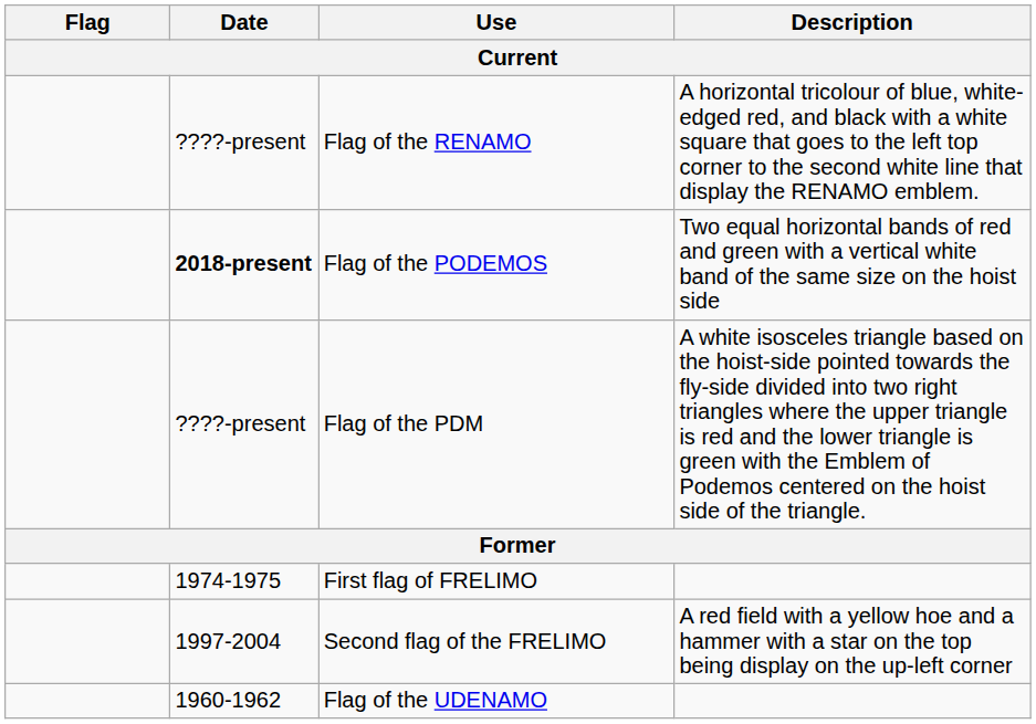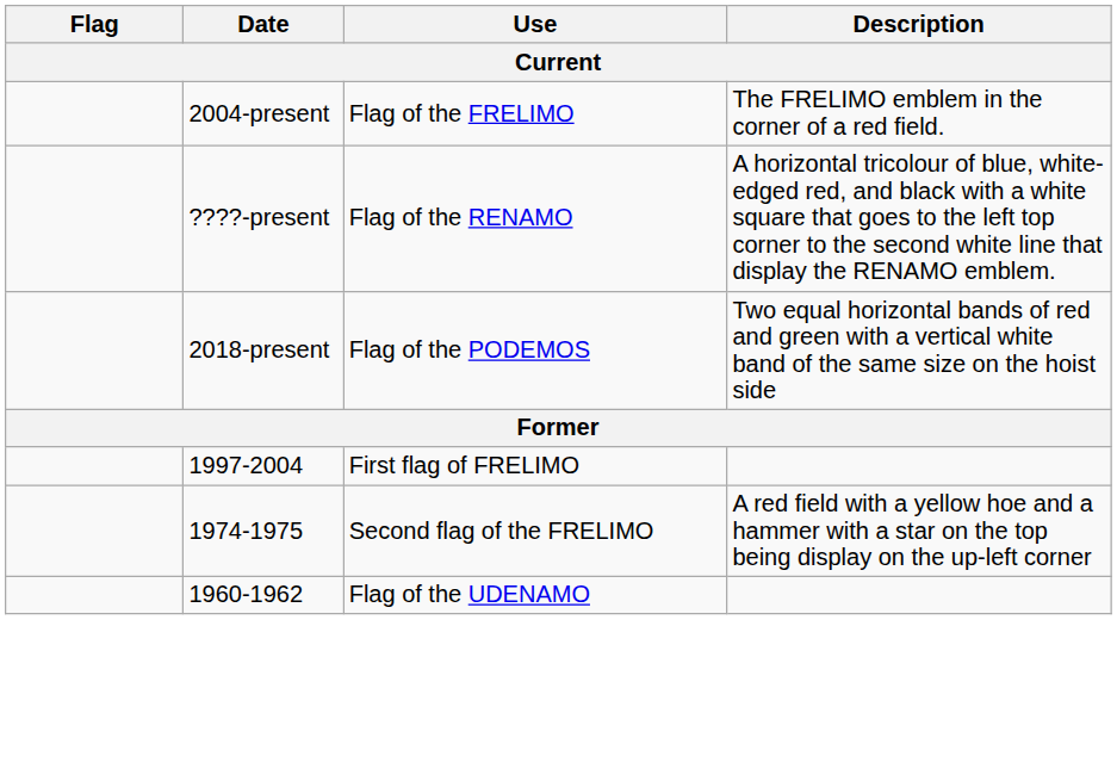+ row: 2004-present | Flag of the FRELIMO | The FRELIMO emblem in the corner of a red field.
Flag of the PODEMOS | Date: bold -> normal
- row: ????-present | Flag of the PDM | A white isosceles triangle based on the hoist-side pointed towards the fly-side divided into two right triangles where the upper triangle is red and the lower triangle is green with the Emblem of Podemos centered on the hoist side of the triangle.
First flag of FRELIMO | Date: 1974-1975 -> 1997-2004
Second flag of the FRELIMO | Date: 1997-2004 -> 1974-1975
